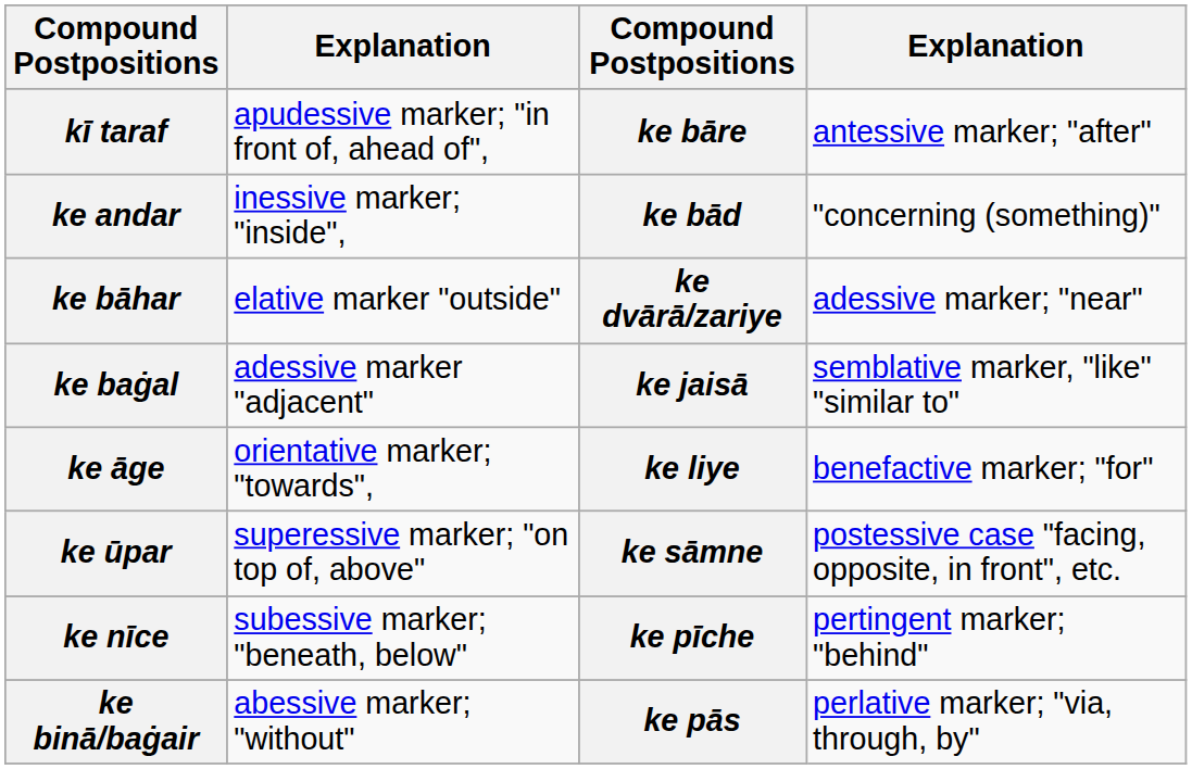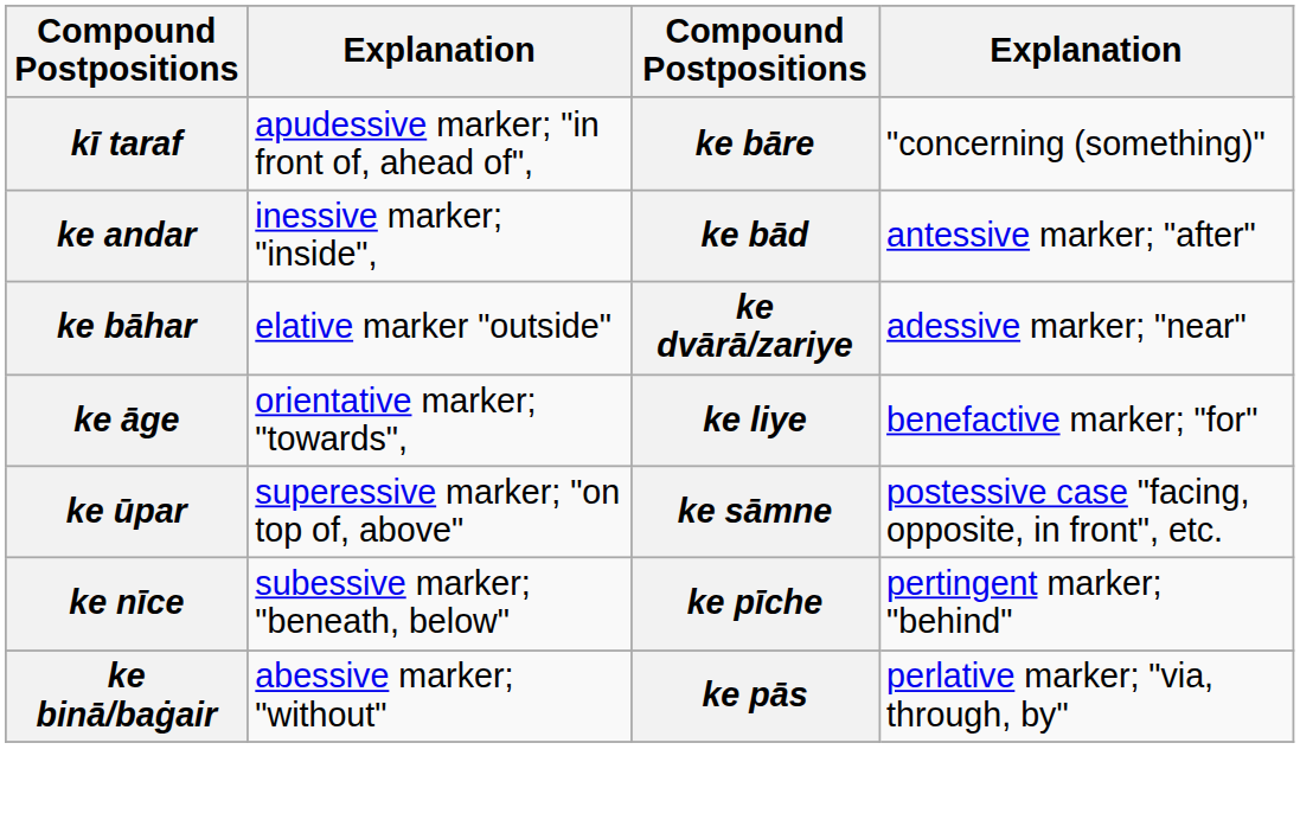kī taraf | column 4: antessive marker; "after" -> "concerning (something)"
ke andar | column 4: "concerning (something)" -> antessive marker; "after"
- row: ke baġal | adessive marker "adjacent" | ke jaisā | semblative marker, "like" "similar to"
